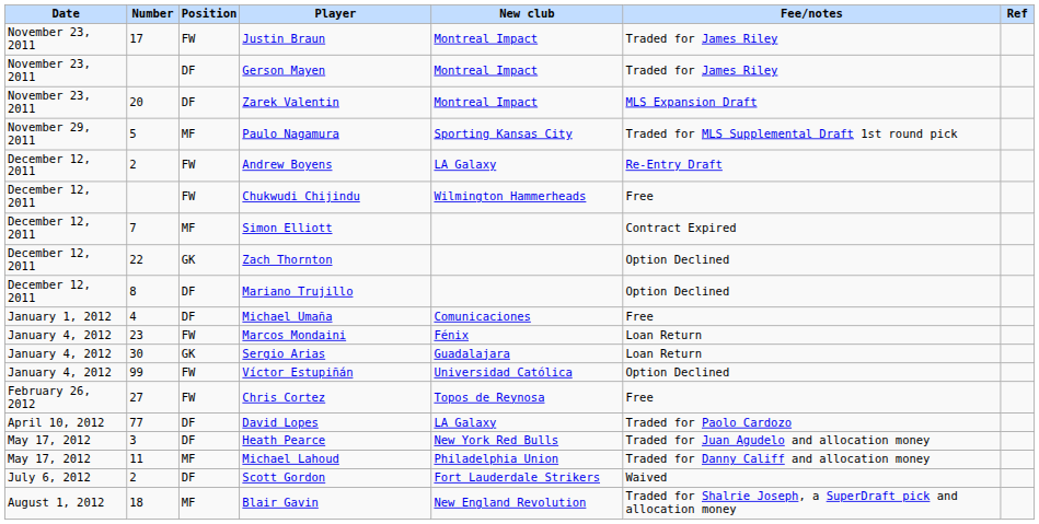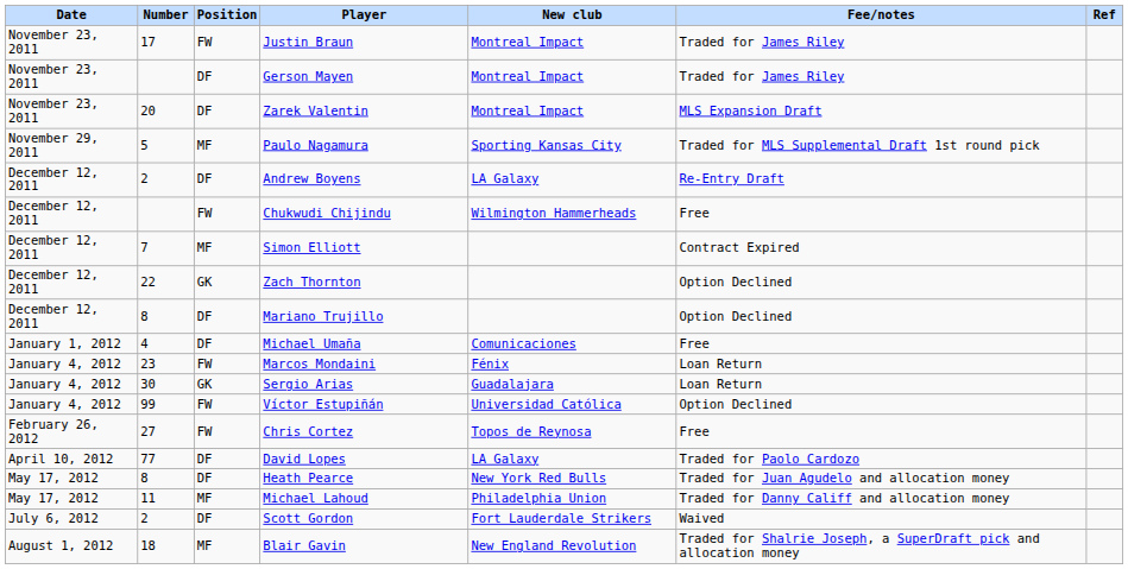Andrew Boyens | Position: FW -> DF
Heath Pearce | Number: 3 -> 8
